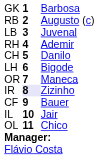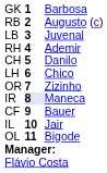LH | column 3: Bigode -> Chico
OR | column 3: Maneca -> Zizinho
IR | column 3: Zizinho -> Maneca
OL | column 3: Chico -> Bigode
